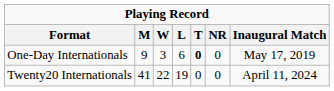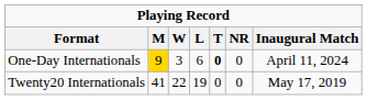One-Day Internationals | M: no background -> gold background
One-Day Internationals | Inaugural Match: May 17, 2019 -> April 11, 2024
Twenty20 Internationals | Inaugural Match: April 11, 2024 -> May 17, 2019
